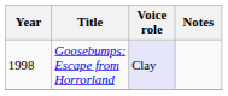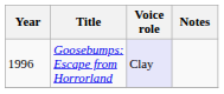Goosebumps: Escape from Horrorland | Year: 1998 -> 1996
